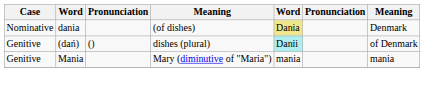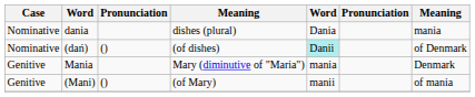dania | column 4: (of dishes) -> dishes (plural)
dania | column 5: khaki background -> no background
dania | column 7: Denmark -> mania
(dań) | Case: Genitive -> Nominative
(dań) | column 4: dishes (plural) -> (of dishes)
Mania | column 7: mania -> Denmark
+ row: Genitive | (Mani) | () | (of Mary) | manii | of mania
